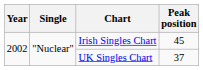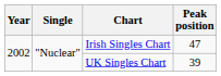Irish Singles Chart | Peak position: 45 -> 47
UK Singles Chart | Peak position: 37 -> 39
